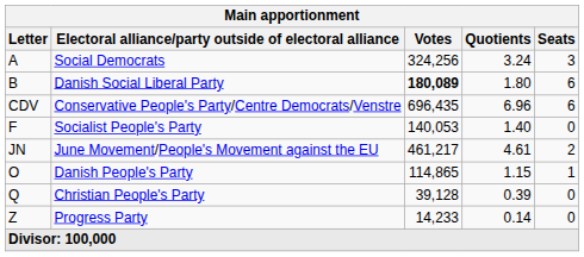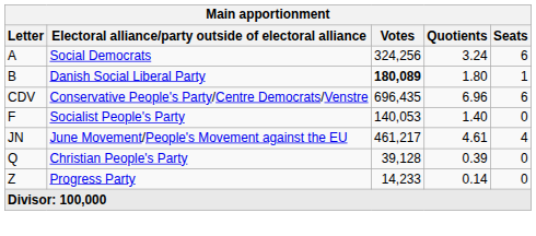Social Democrats | Seats: 3 -> 6
Danish Social Liberal Party | Seats: 6 -> 1
June Movement/People's Movement against the EU | Seats: 2 -> 4
- row: O | Danish People's Party | 114,865 | 1.15 | 1
